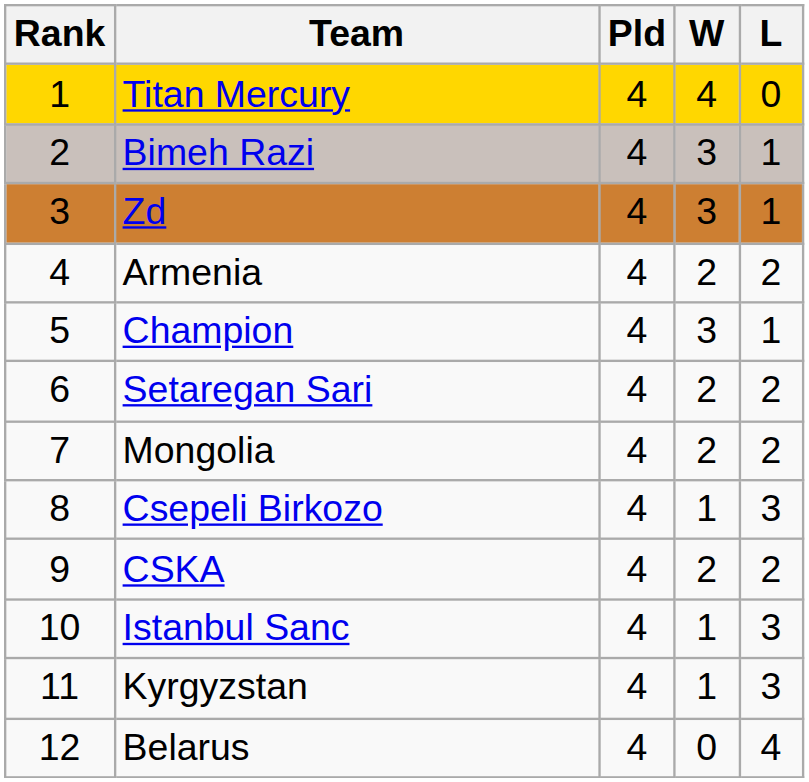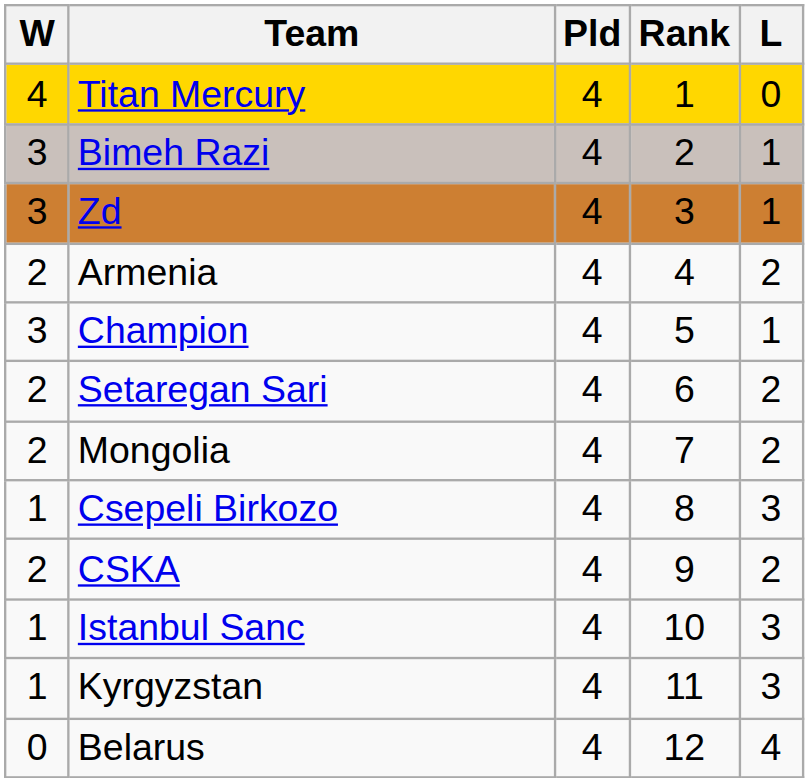columns swapped: Rank <-> W
